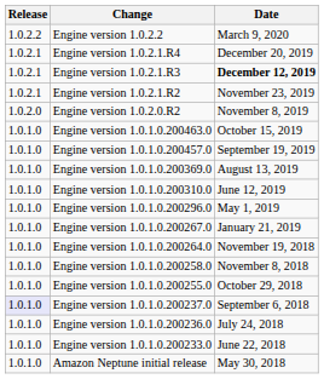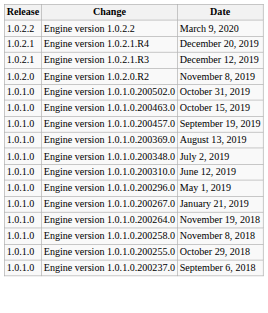Engine version 1.0.2.1.R3 | Date: bold -> normal
- row: 1.0.2.1 | Engine version 1.0.2.1.R2 | November 23, 2019
+ row: 1.0.1.0 | Engine version 1.0.1.0.200502.0 | October 31, 2019
+ row: 1.0.1.0 | Engine version 1.0.1.0.200348.0 | July 2, 2019
Engine version 1.0.1.0.200237.0 | Release: lavender background -> no background
- row: 1.0.1.0 | Engine version 1.0.1.0.200236.0 | July 24, 2018
- row: 1.0.1.0 | Engine version 1.0.1.0.200233.0 | June 22, 2018
- row: 1.0.1.0 | Amazon Neptune initial release | May 30, 2018
